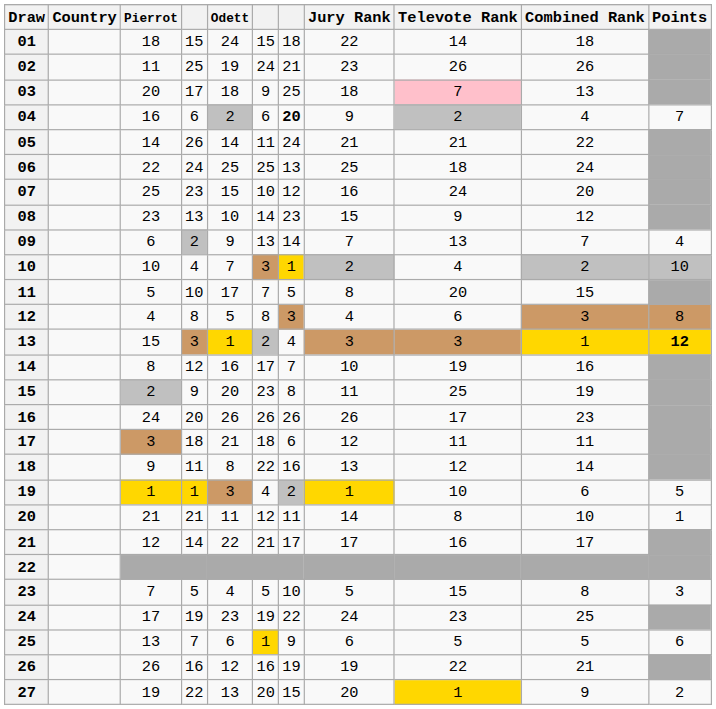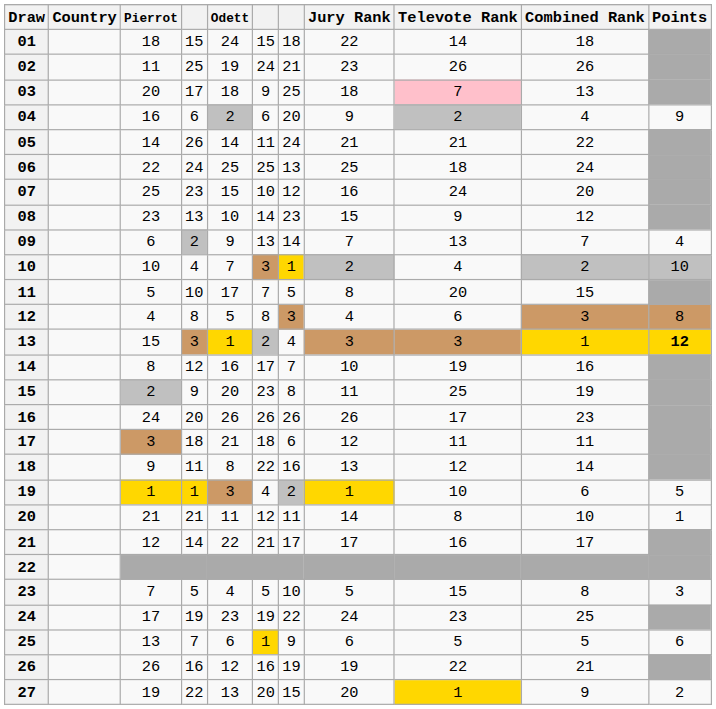04 | column 7: bold -> normal
04 | Points: 7 -> 9
